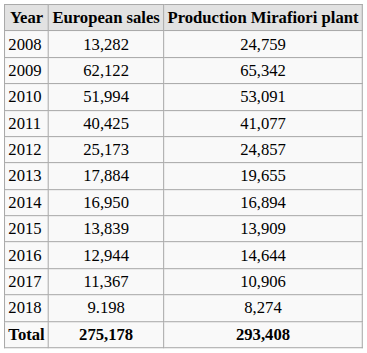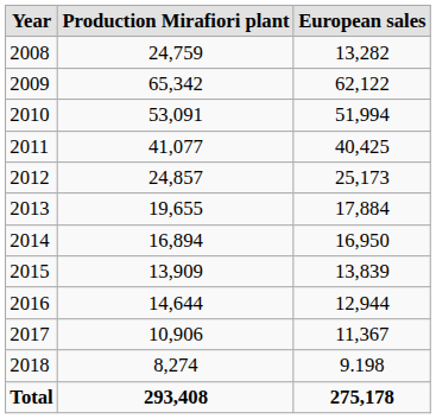columns swapped: Production Mirafiori plant <-> European sales
